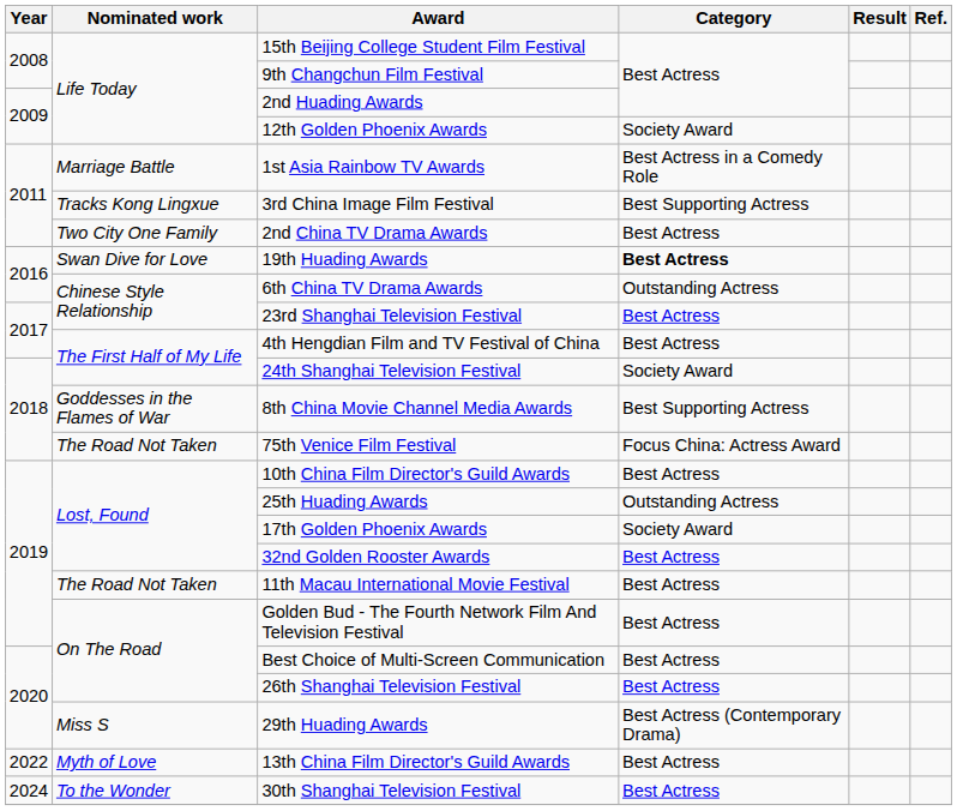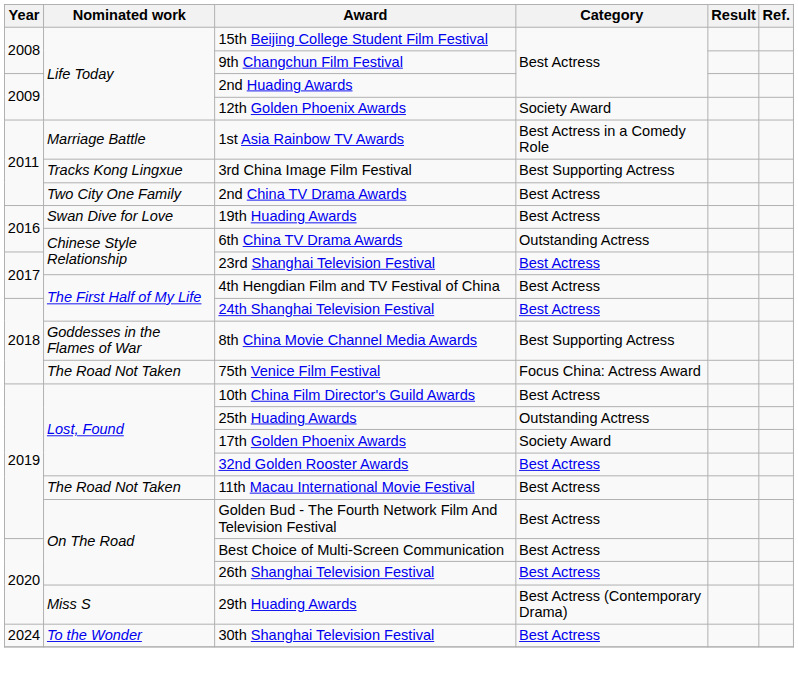19th Huading Awards | Category: bold -> normal
24th Shanghai Television Festival | Category: Society Award -> Best Actress
- row: 2022 | Myth of Love | 13th China Film Director's Guild Awards | Best Actress
